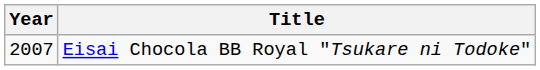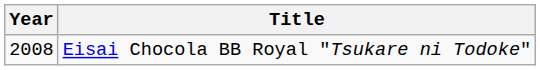Eisai Chocola BB Royal "Tsukare ni Todoke" | Year: 2007 -> 2008
